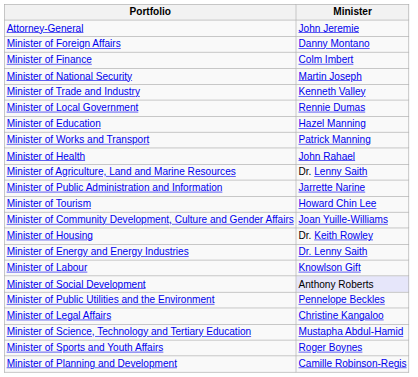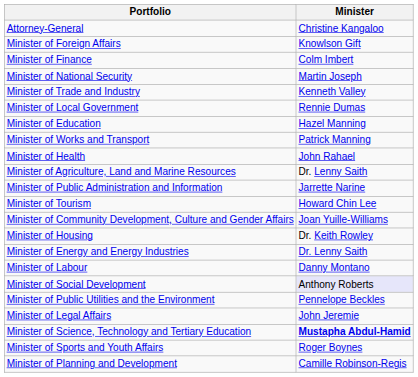Attorney-General | column 2: John Jeremie -> Christine Kangaloo
Minister of Foreign Affairs | column 2: Danny Montano -> Knowlson Gift
Minister of Labour | column 2: Knowlson Gift -> Danny Montano
Minister of Legal Affairs | column 2: Christine Kangaloo -> John Jeremie
Minister of Science, Technology and Tertiary Education | column 2: normal -> bold
